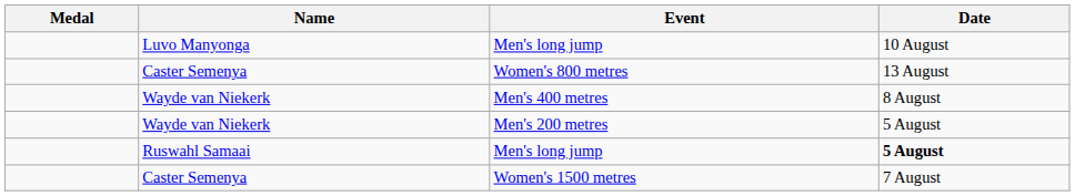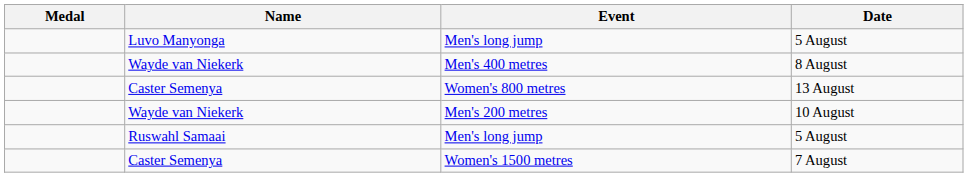Luvo Manyonga / Men's long jump | Date: 10 August -> 5 August
rows swapped: Men's 400 metres <-> Women's 800 metres
Men's 200 metres | Date: 5 August -> 10 August
Ruswahl Samaai / Men's long jump | Date: bold -> normal
